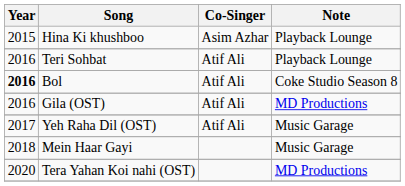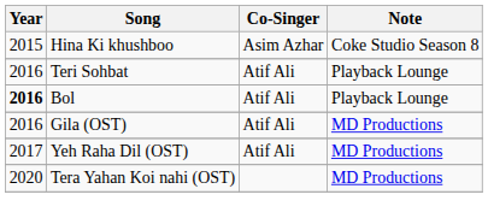Hina Ki khushboo | Note: Playback Lounge -> Coke Studio Season 8
Bol | Note: Coke Studio Season 8 -> Playback Lounge
Yeh Raha Dil (OST) | Note: Music Garage -> MD Productions
- row: 2018 | Mein Haar Gayi | Music Garage
